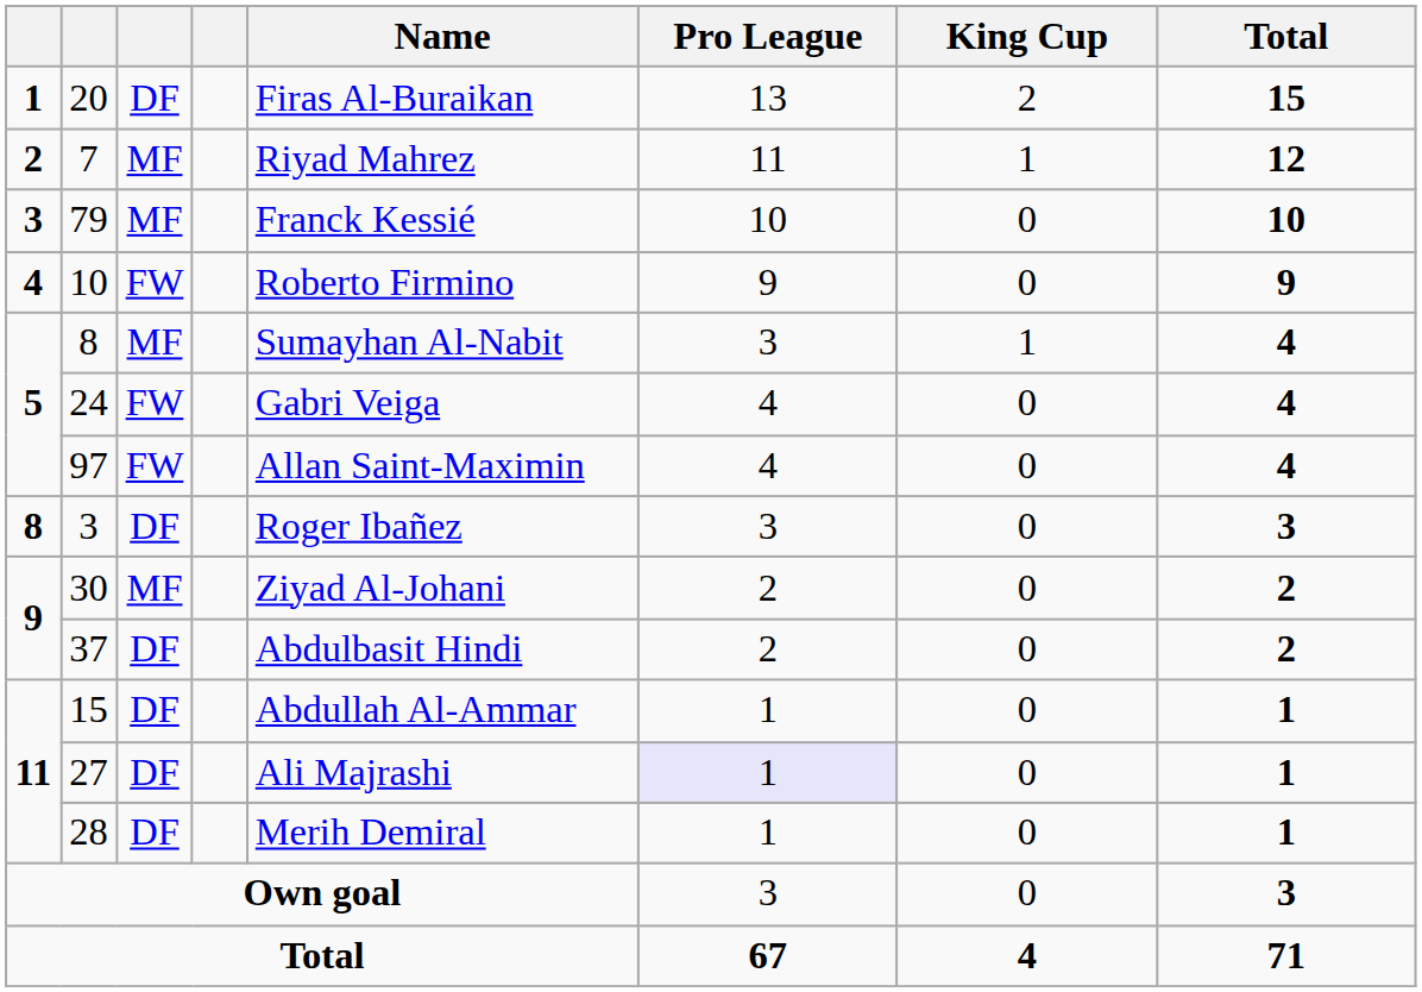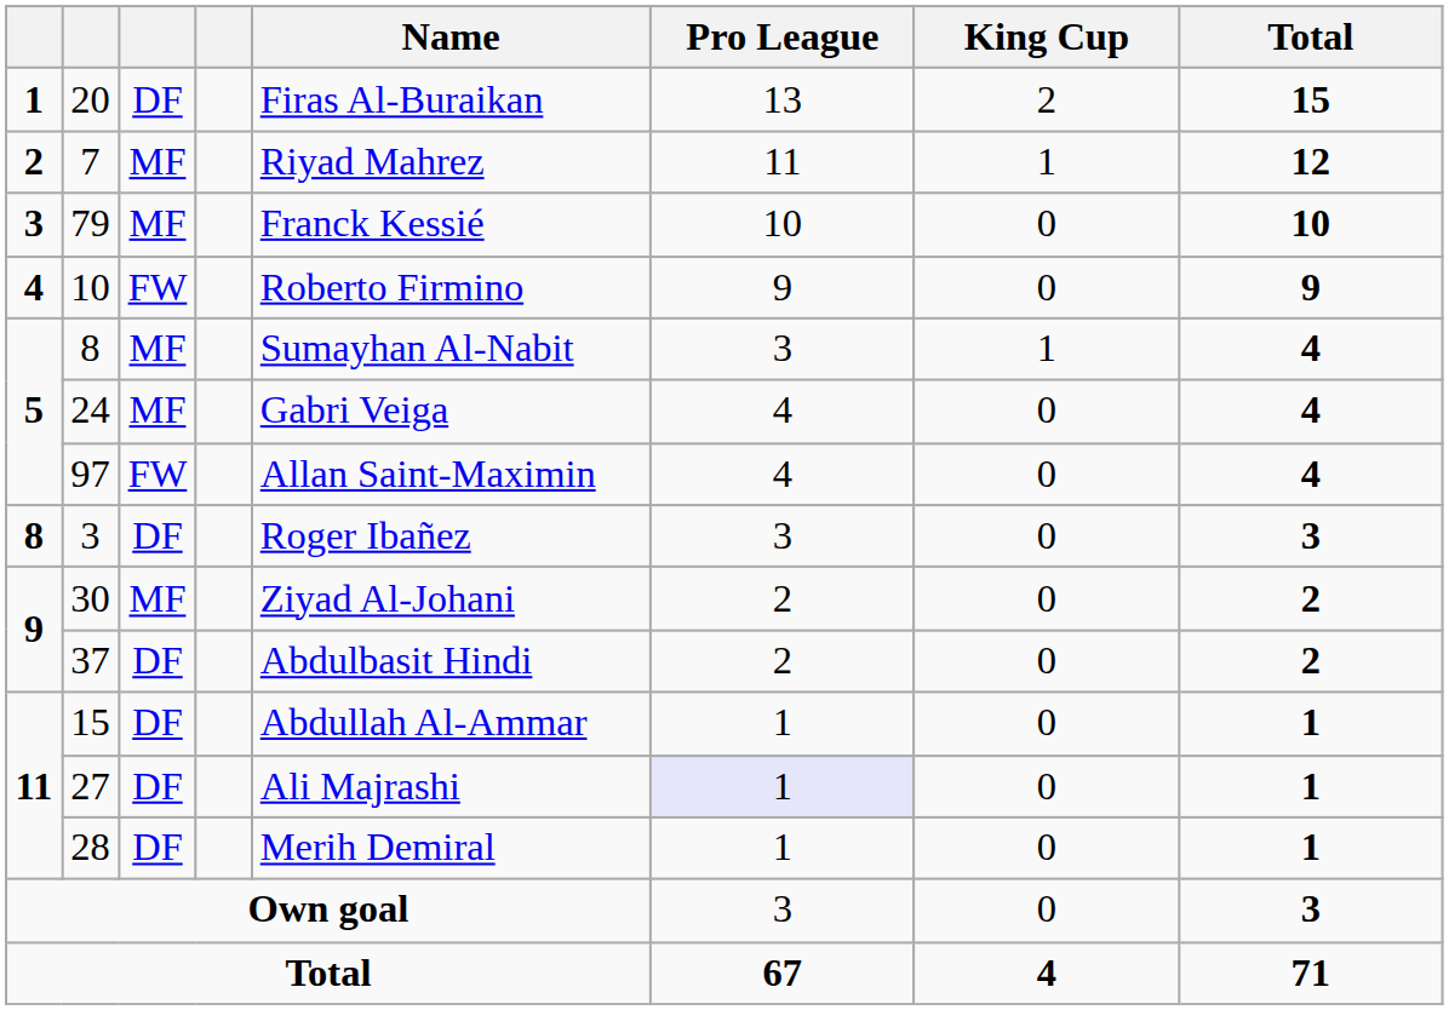24 | column 3: FW -> MF
